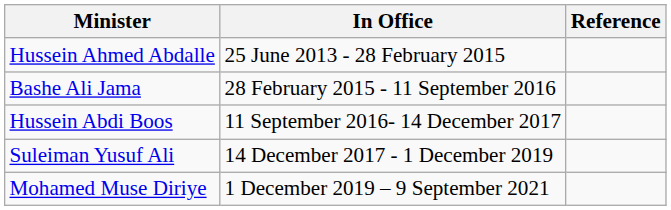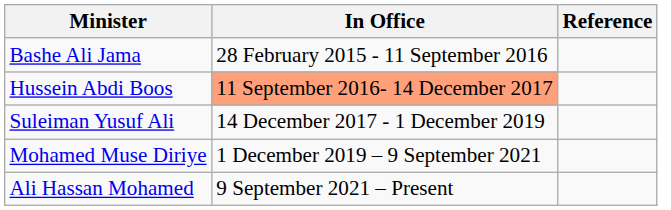- row: Hussein Ahmed Abdalle | 25 June 2013 - 28 February 2015
Hussein Abdi Boos | In Office: no background -> lightsalmon background
+ row: Ali Hassan Mohamed | 9 September 2021 – Present
